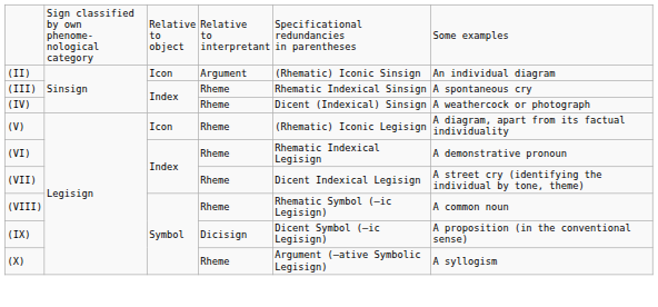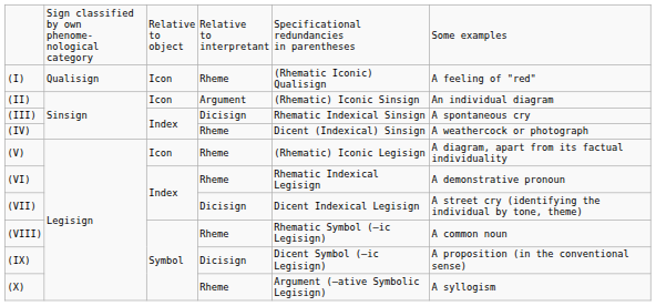+ row: (I) | Qualisign | Icon | Rheme | (Rhematic Iconic) Qualisign | A feeling of "red"
(III) | column 4: Rheme -> Dicisign
(VII) | column 4: Rheme -> Dicisign
